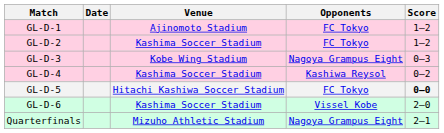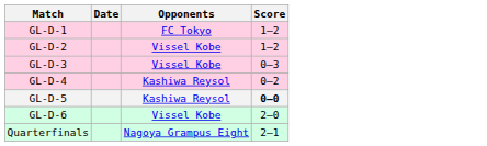- column: Venue | Ajinomoto Stadium | Kashima Soccer Stadium | Kobe Wing Stadium | Kashima Soccer Stadium | Hitachi Kashiwa Soccer Stadium | Kashima Soccer Stadium | Mizuho Athletic Stadium
GL-D-2 | Opponents: FC Tokyo -> Vissel Kobe
GL-D-3 | Opponents: Nagoya Grampus Eight -> Vissel Kobe
GL-D-5 | Opponents: FC Tokyo -> Kashiwa Reysol
